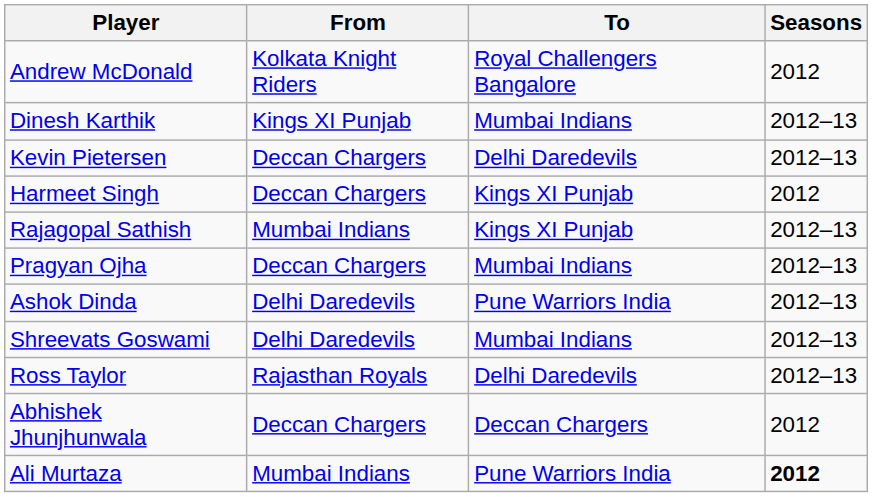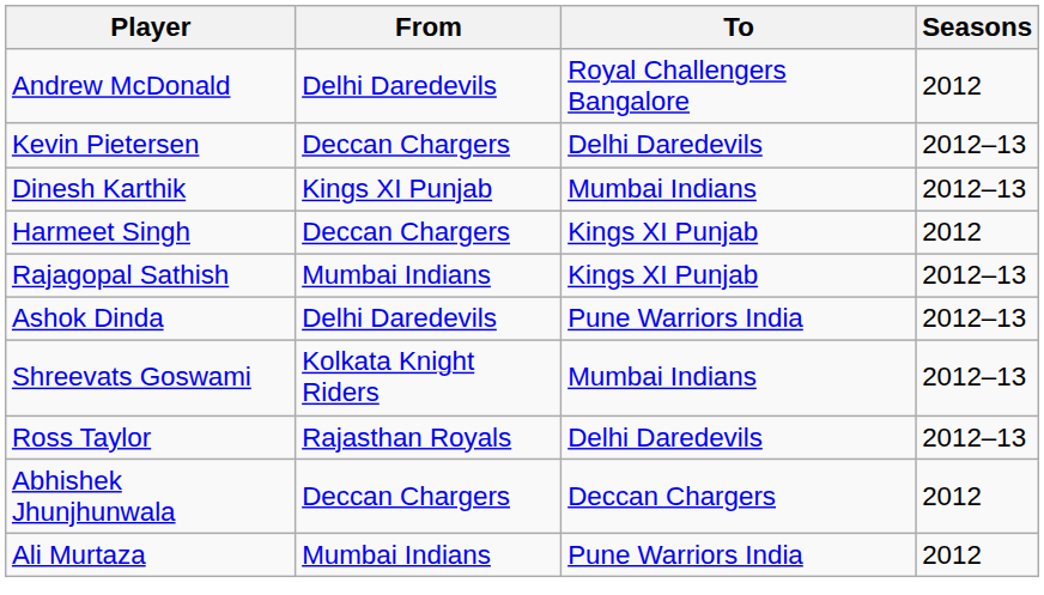Andrew McDonald | From: Kolkata Knight Riders -> Delhi Daredevils
rows swapped: Kevin Pietersen <-> Dinesh Karthik
- row: Pragyan Ojha | Deccan Chargers | Mumbai Indians | 2012–13
Shreevats Goswami | From: Delhi Daredevils -> Kolkata Knight Riders
Ali Murtaza | Seasons: bold -> normal
